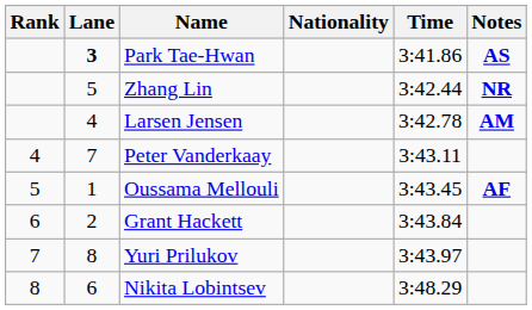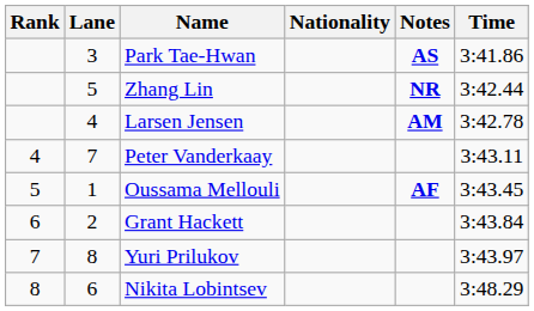columns swapped: Time <-> Notes
Park Tae-Hwan | Lane: bold -> normal
